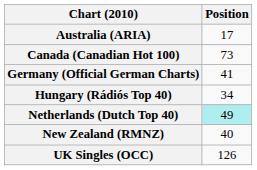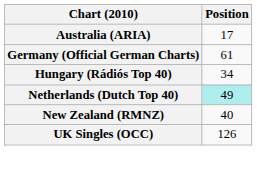- row: Canada (Canadian Hot 100) | 73
Germany (Official German Charts) | Position: 41 -> 61
